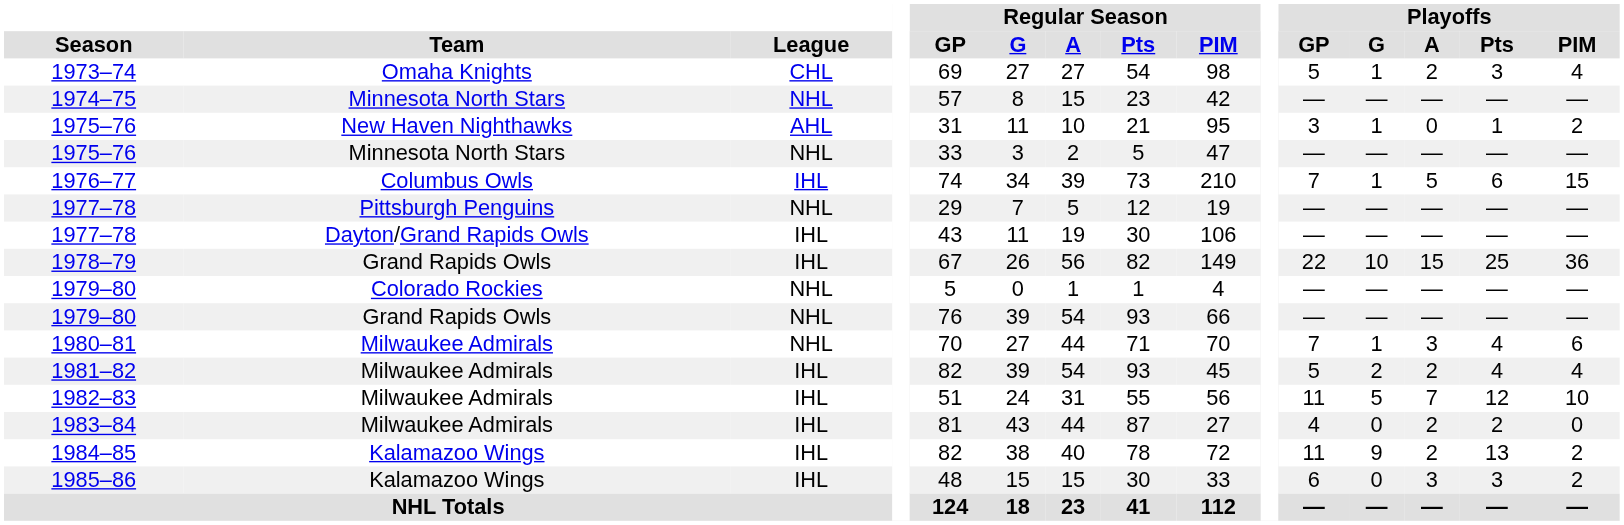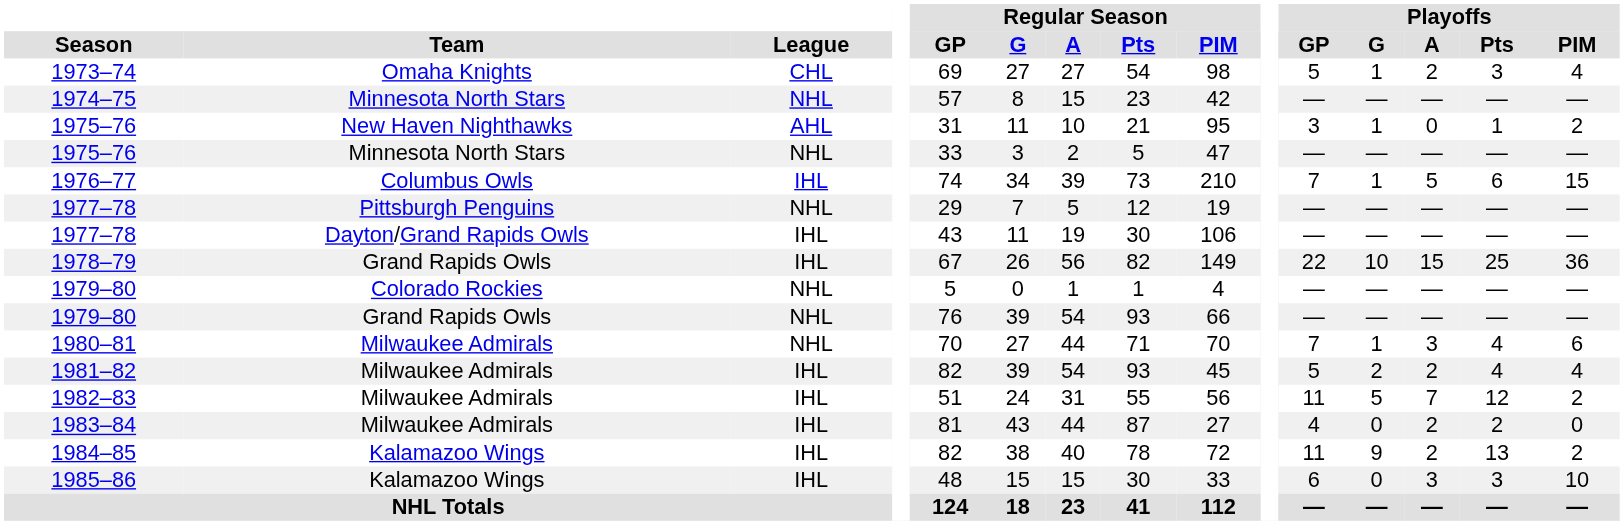1982–83 | Playoffs / PIM: 10 -> 2
1985–86 | Playoffs / PIM: 2 -> 10
